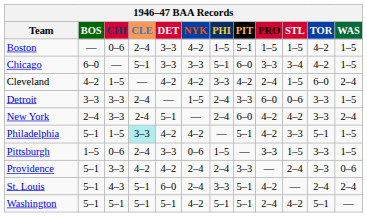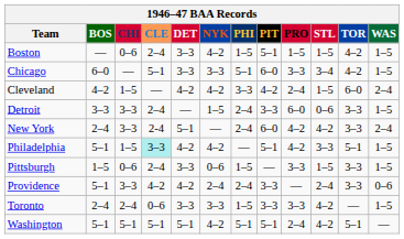- row: St. Louis | 5–1 | 4–3 | 5–1 | 6–0 | 2–4 | 3–3 | 5–1 | 4–2 | — | 2–4 | 2–4
+ row: Toronto | 2–4 | 2–4 | 0–6 | 3–3 | 3–3 | 1–5 | 3–3 | 3–3 | 4–2 | — | 1–5
